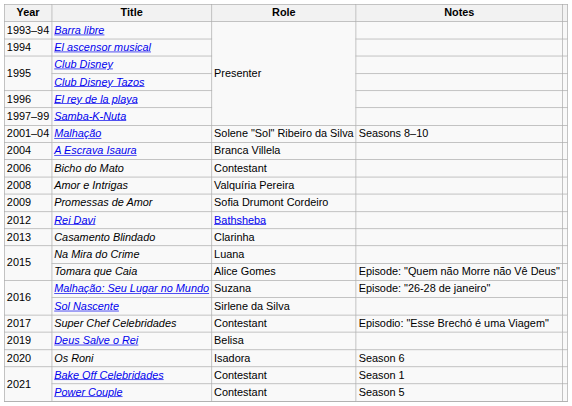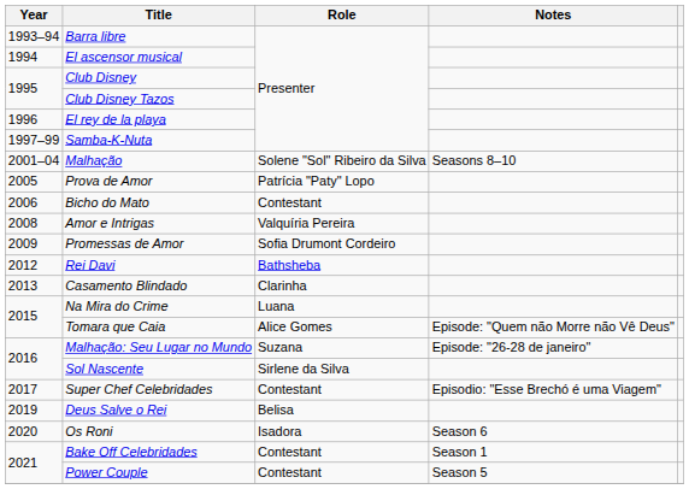- row: 2004 | A Escrava Isaura | Branca Villela
+ row: 2005 | Prova de Amor | Patrícia "Paty" Lopo
